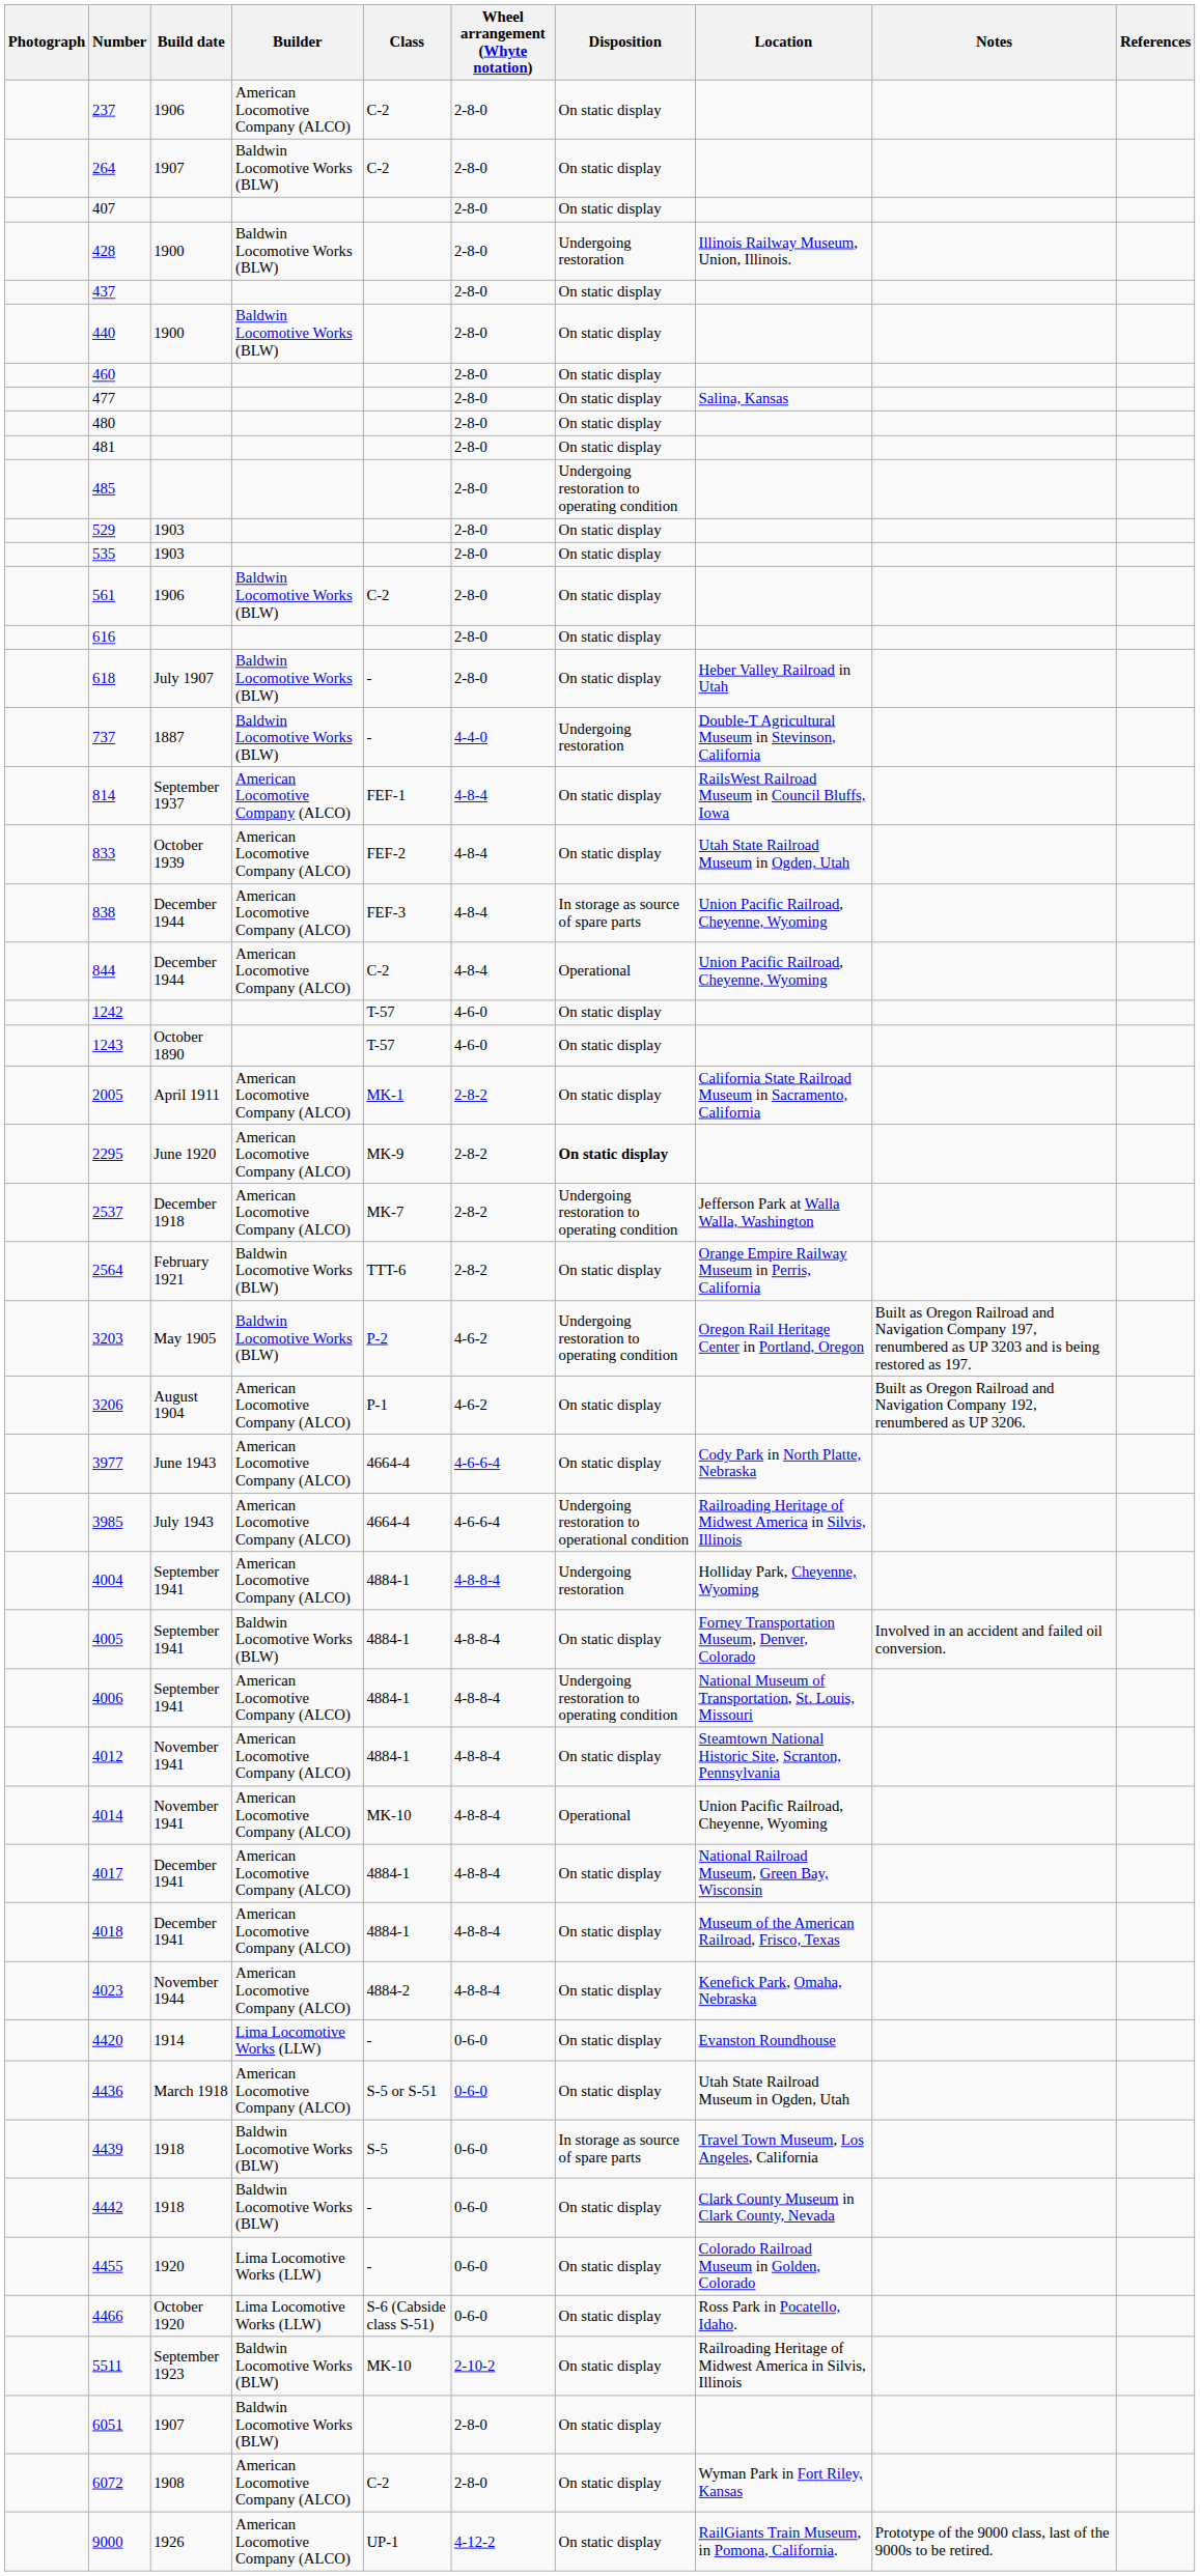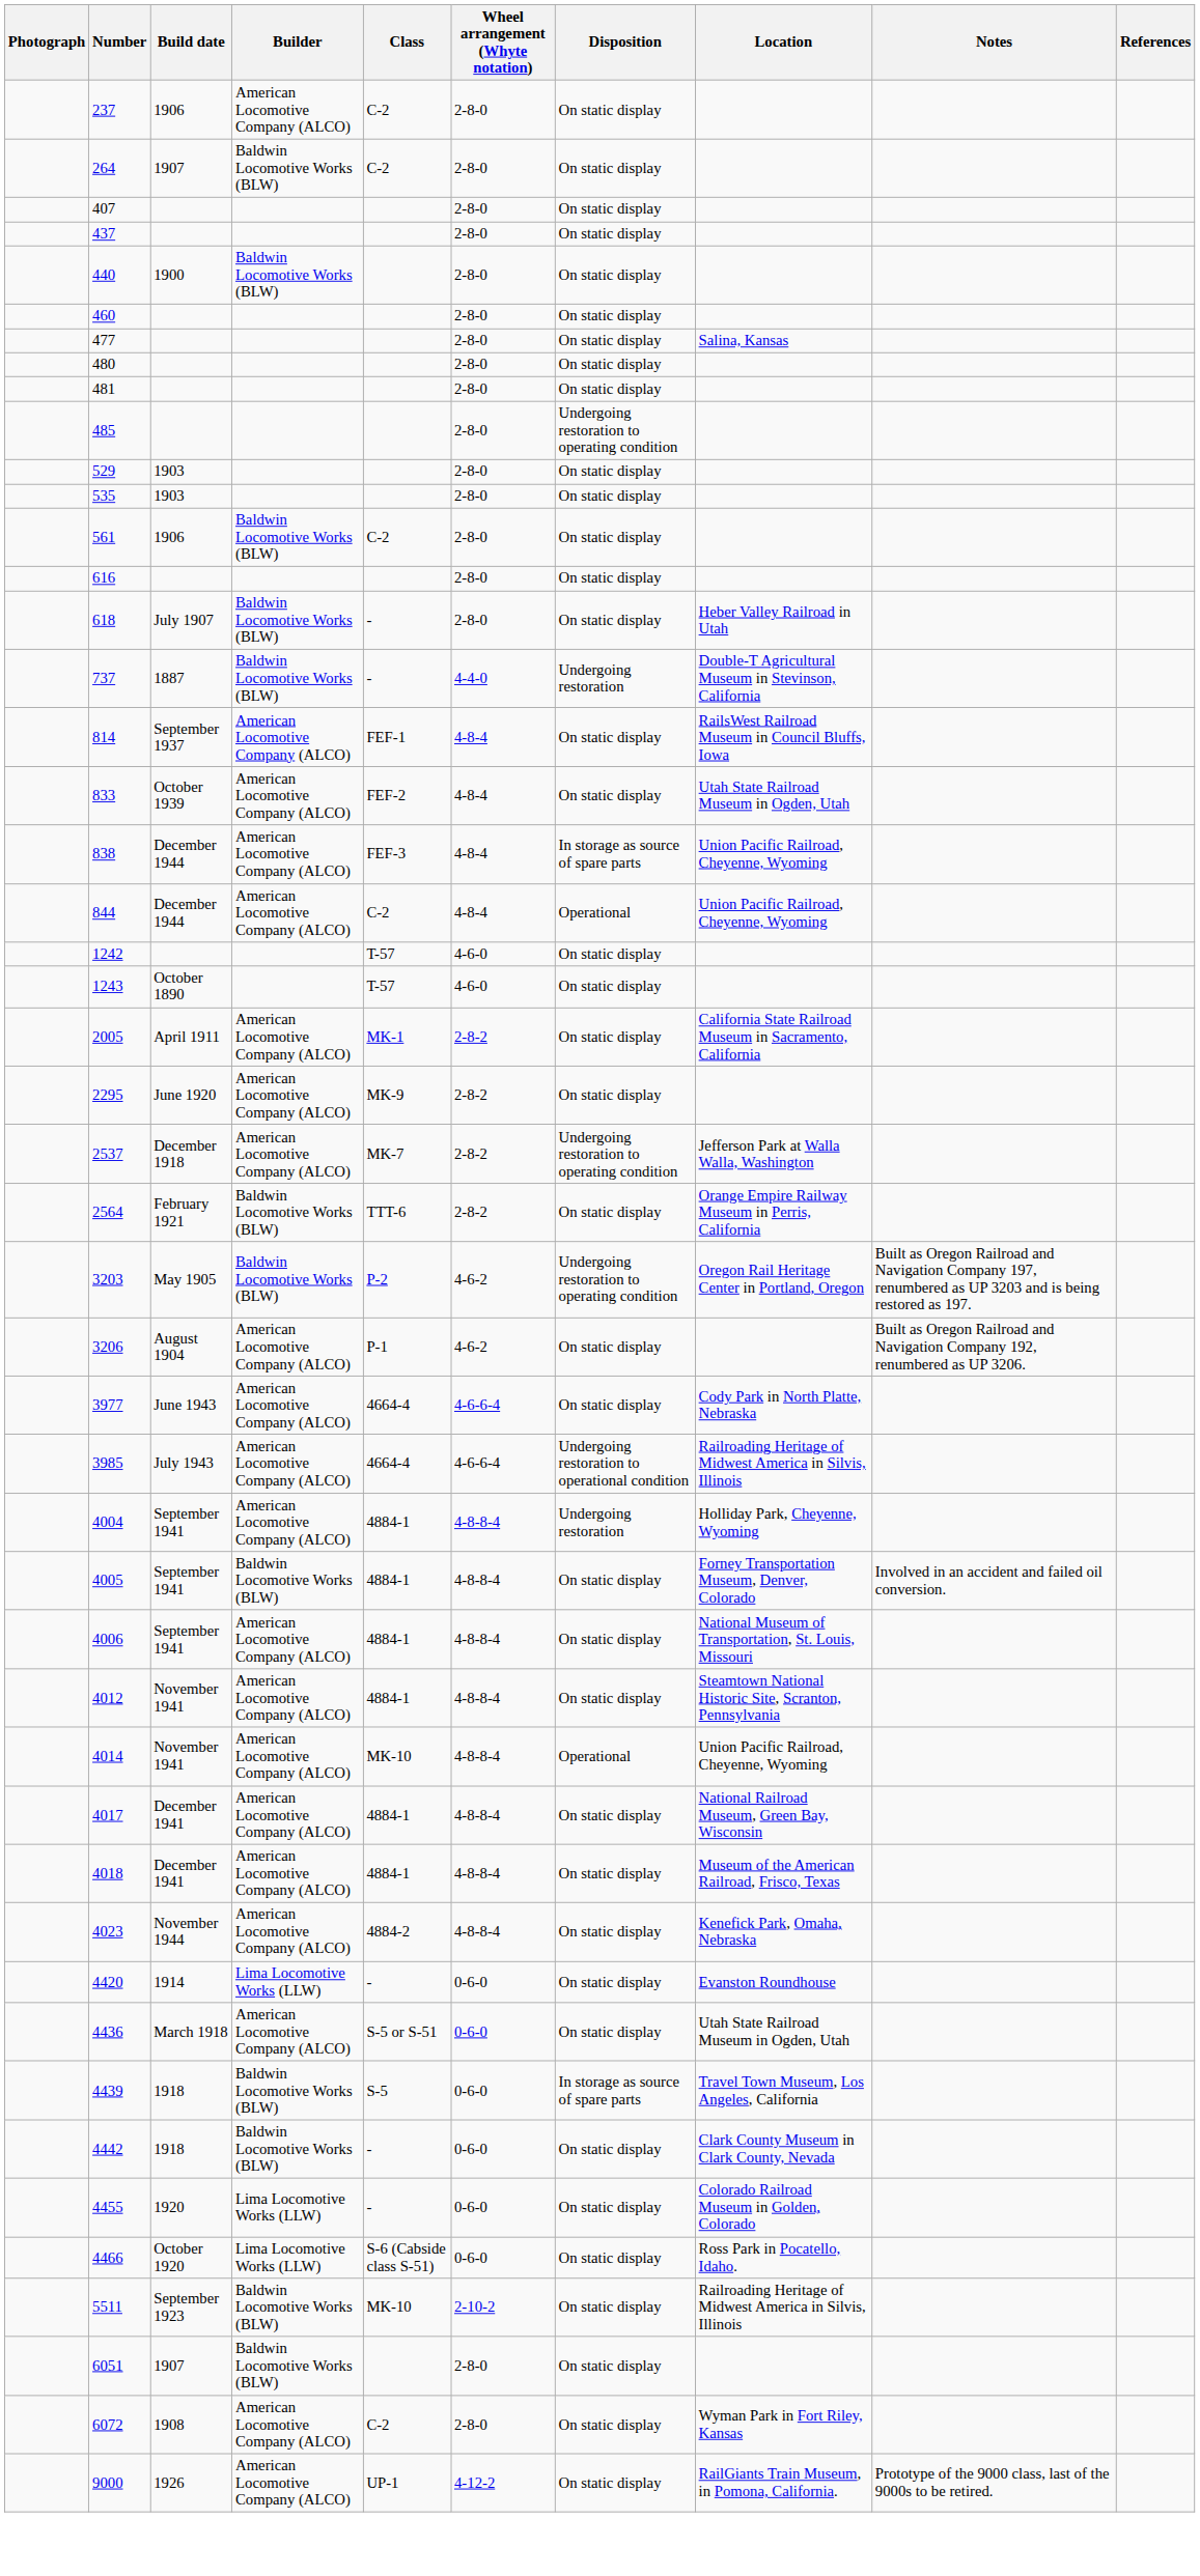- row: 428 | 1900 | Baldwin Locomotive Works (BLW) | 2-8-0 | Undergoing restoration | Illinois Railway Museum, Union, Illinois.
2295 | Disposition: bold -> normal
4006 | Disposition: Undergoing restoration to operating condition -> On static display
